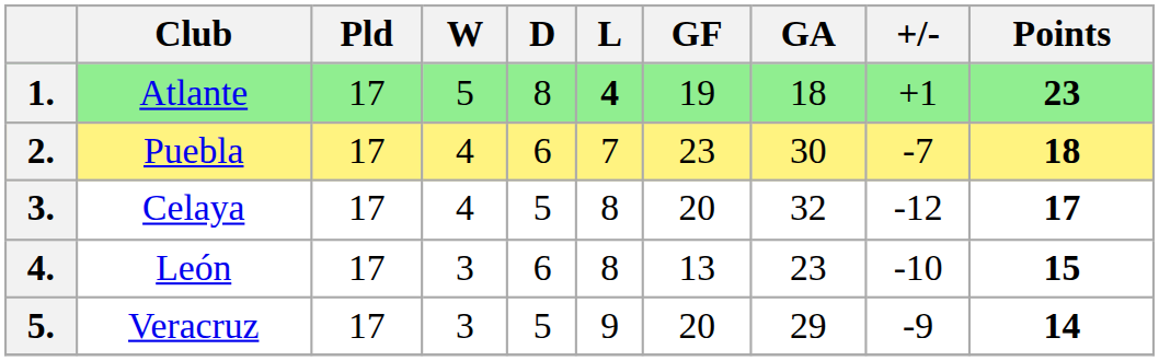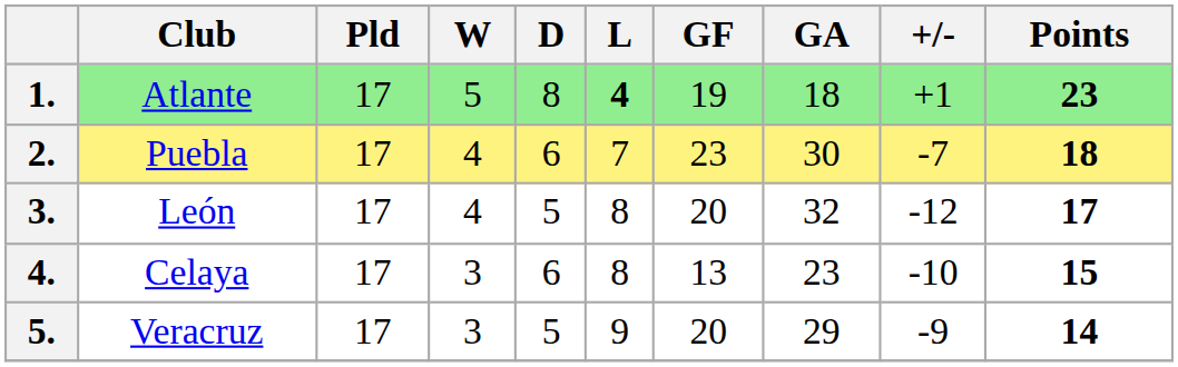3. | Club: Celaya -> León
4. | Club: León -> Celaya
